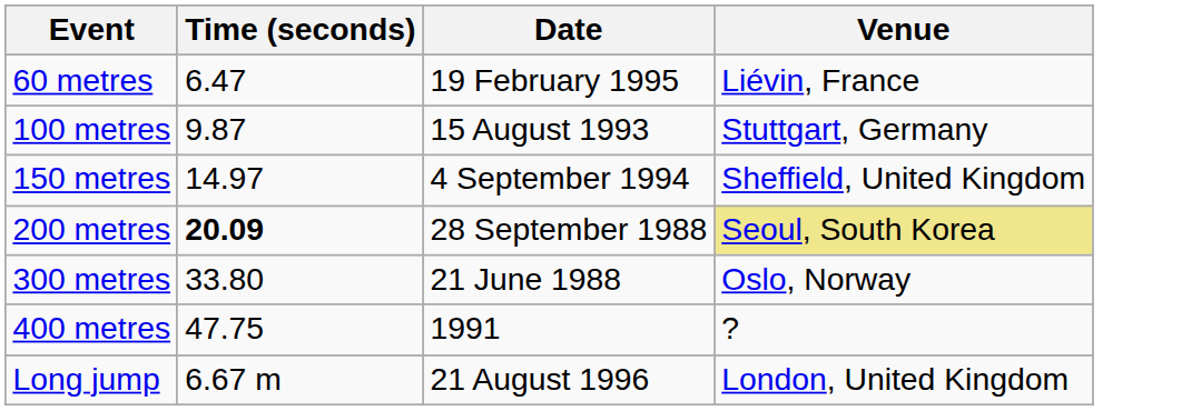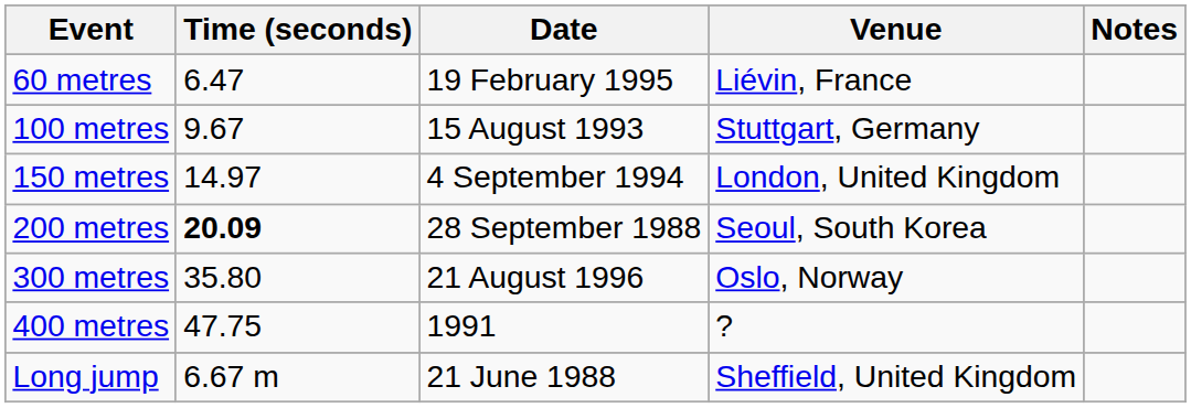+ column: Notes
100 metres | Time (seconds): 9.87 -> 9.67
150 metres | Venue: Sheffield, United Kingdom -> London, United Kingdom
200 metres | Venue: khaki background -> no background
300 metres | Time (seconds): 33.80 -> 35.80
300 metres | Date: 21 June 1988 -> 21 August 1996
Long jump | Date: 21 August 1996 -> 21 June 1988
Long jump | Venue: London, United Kingdom -> Sheffield, United Kingdom
